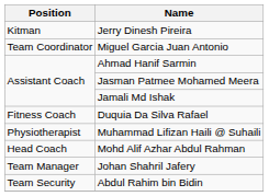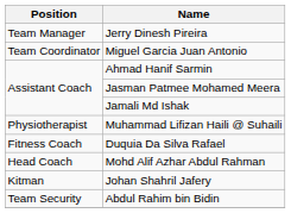Jerry Dinesh Pireira | Position: Kitman -> Team Manager
rows swapped: Duquia Da Silva Rafael <-> Muhammad Lifizan Haili @ Suhaili
Johan Shahril Jafery | Position: Team Manager -> Kitman
